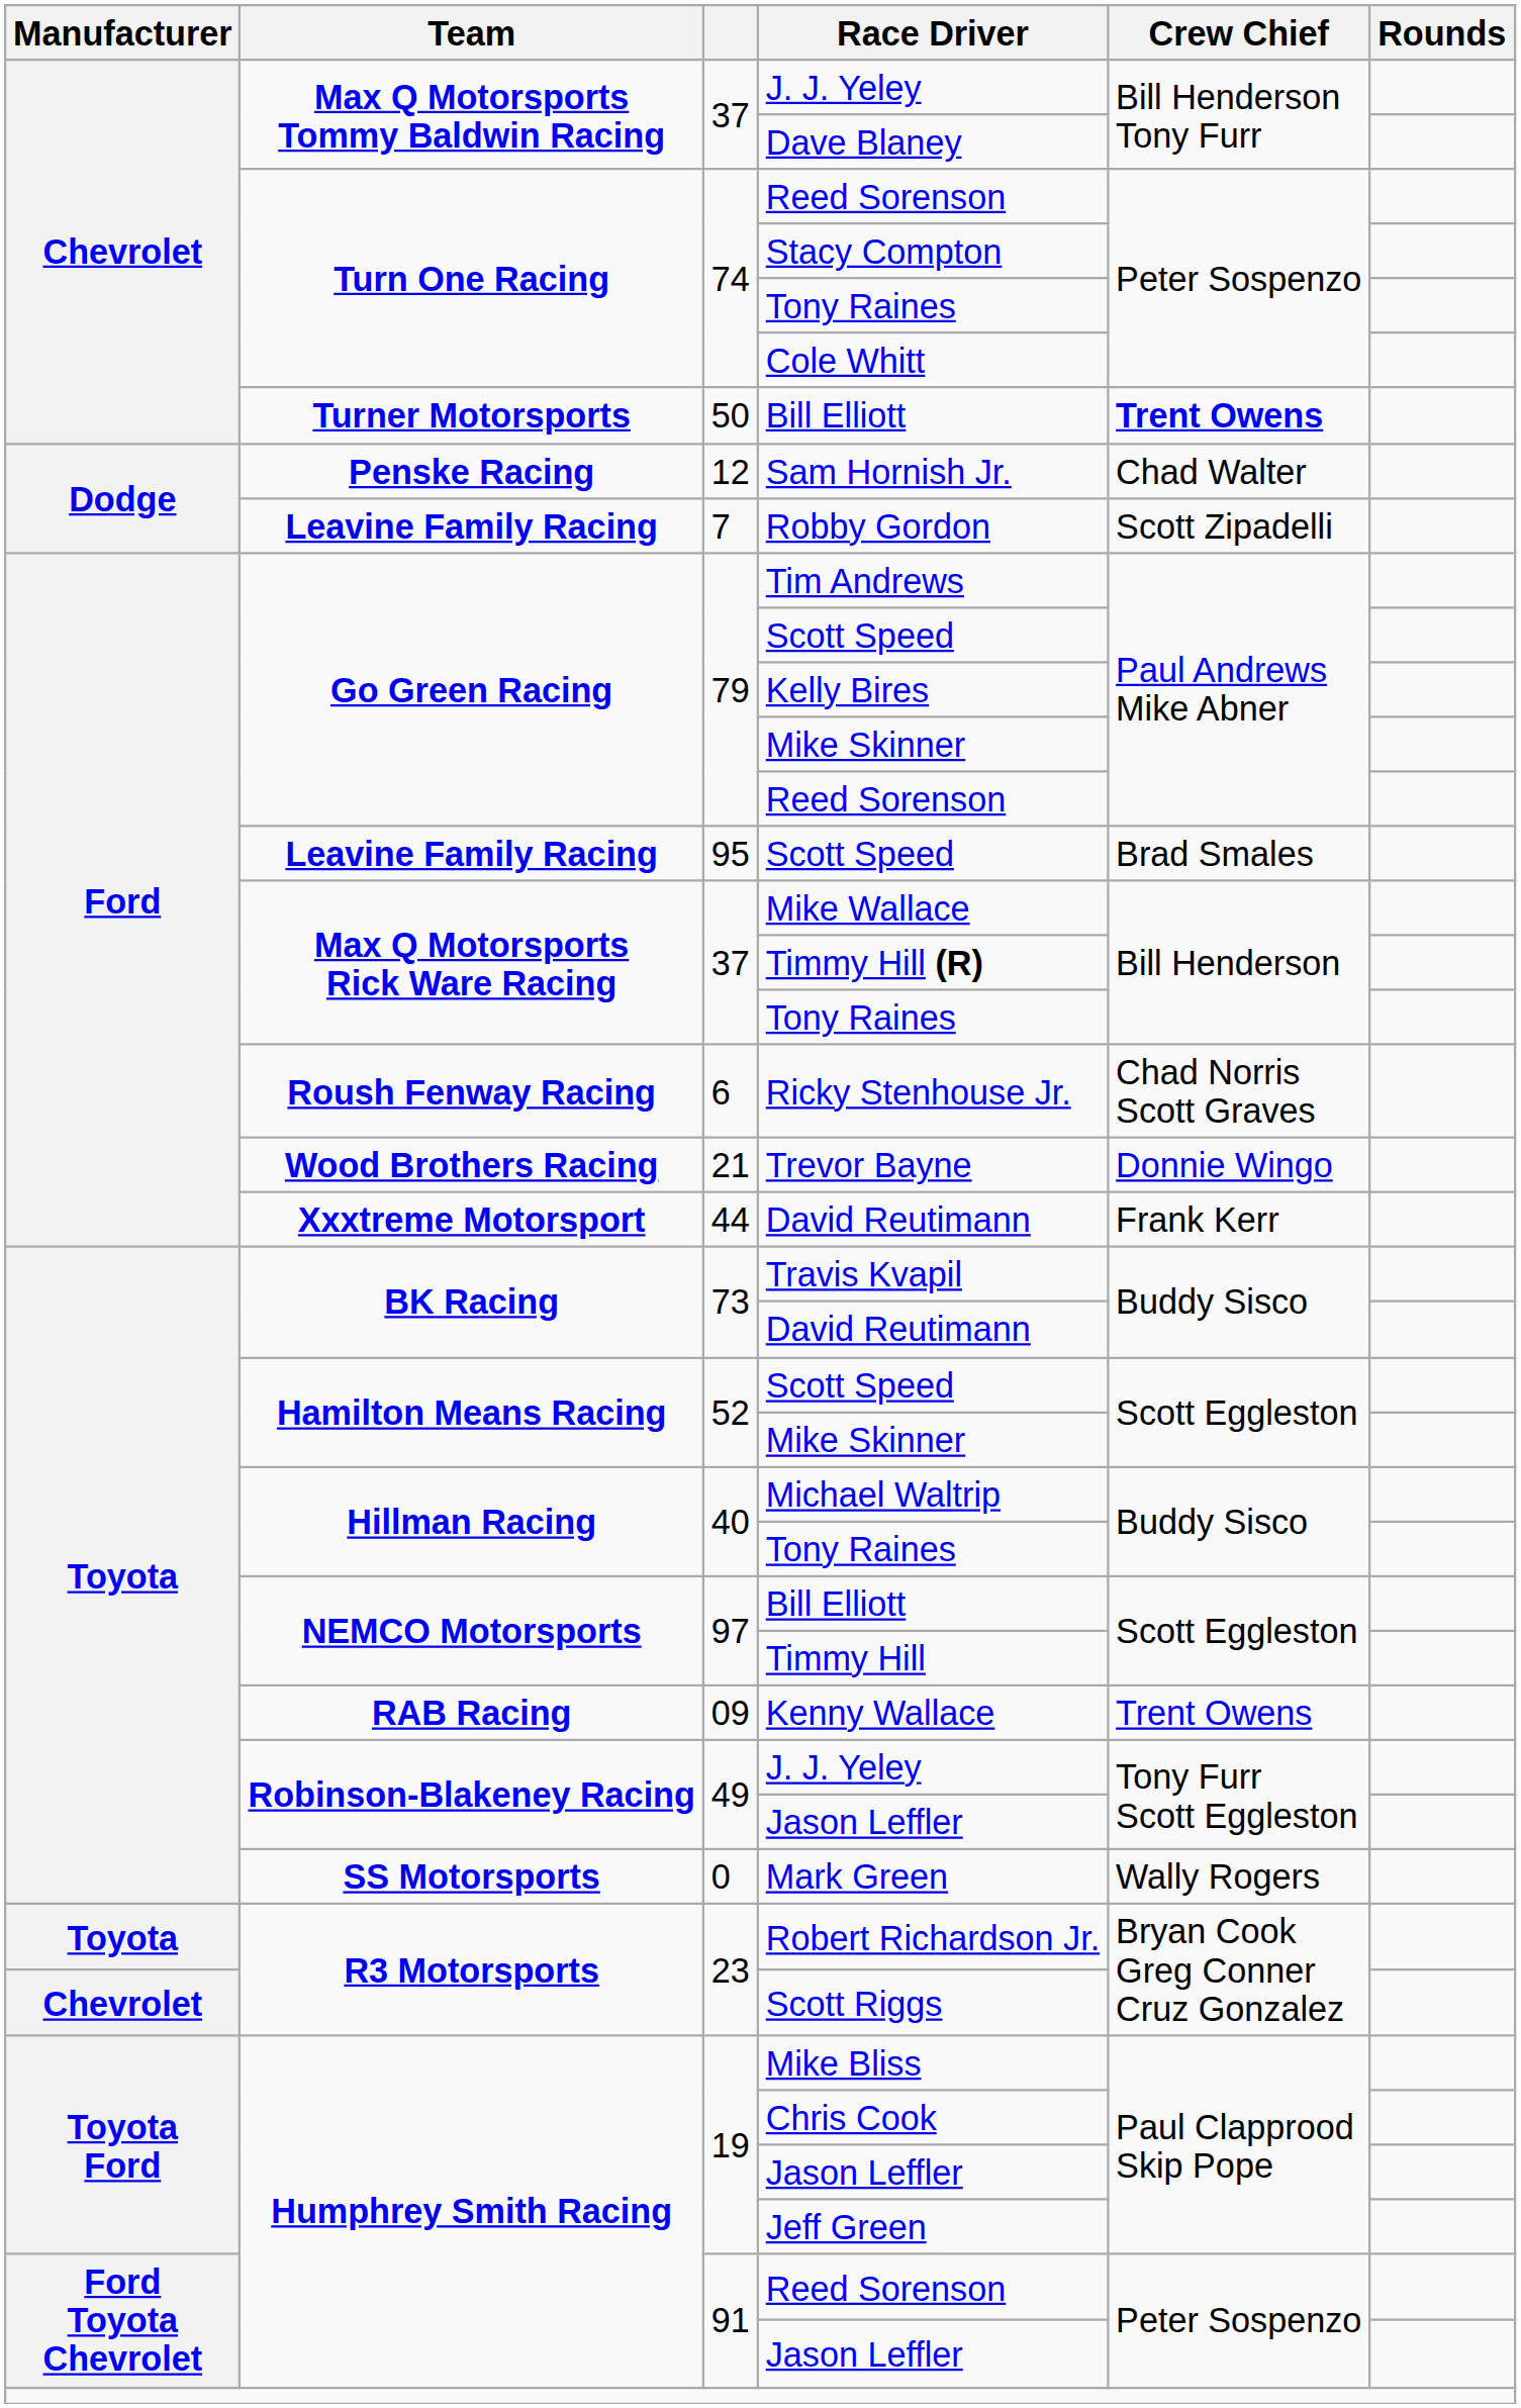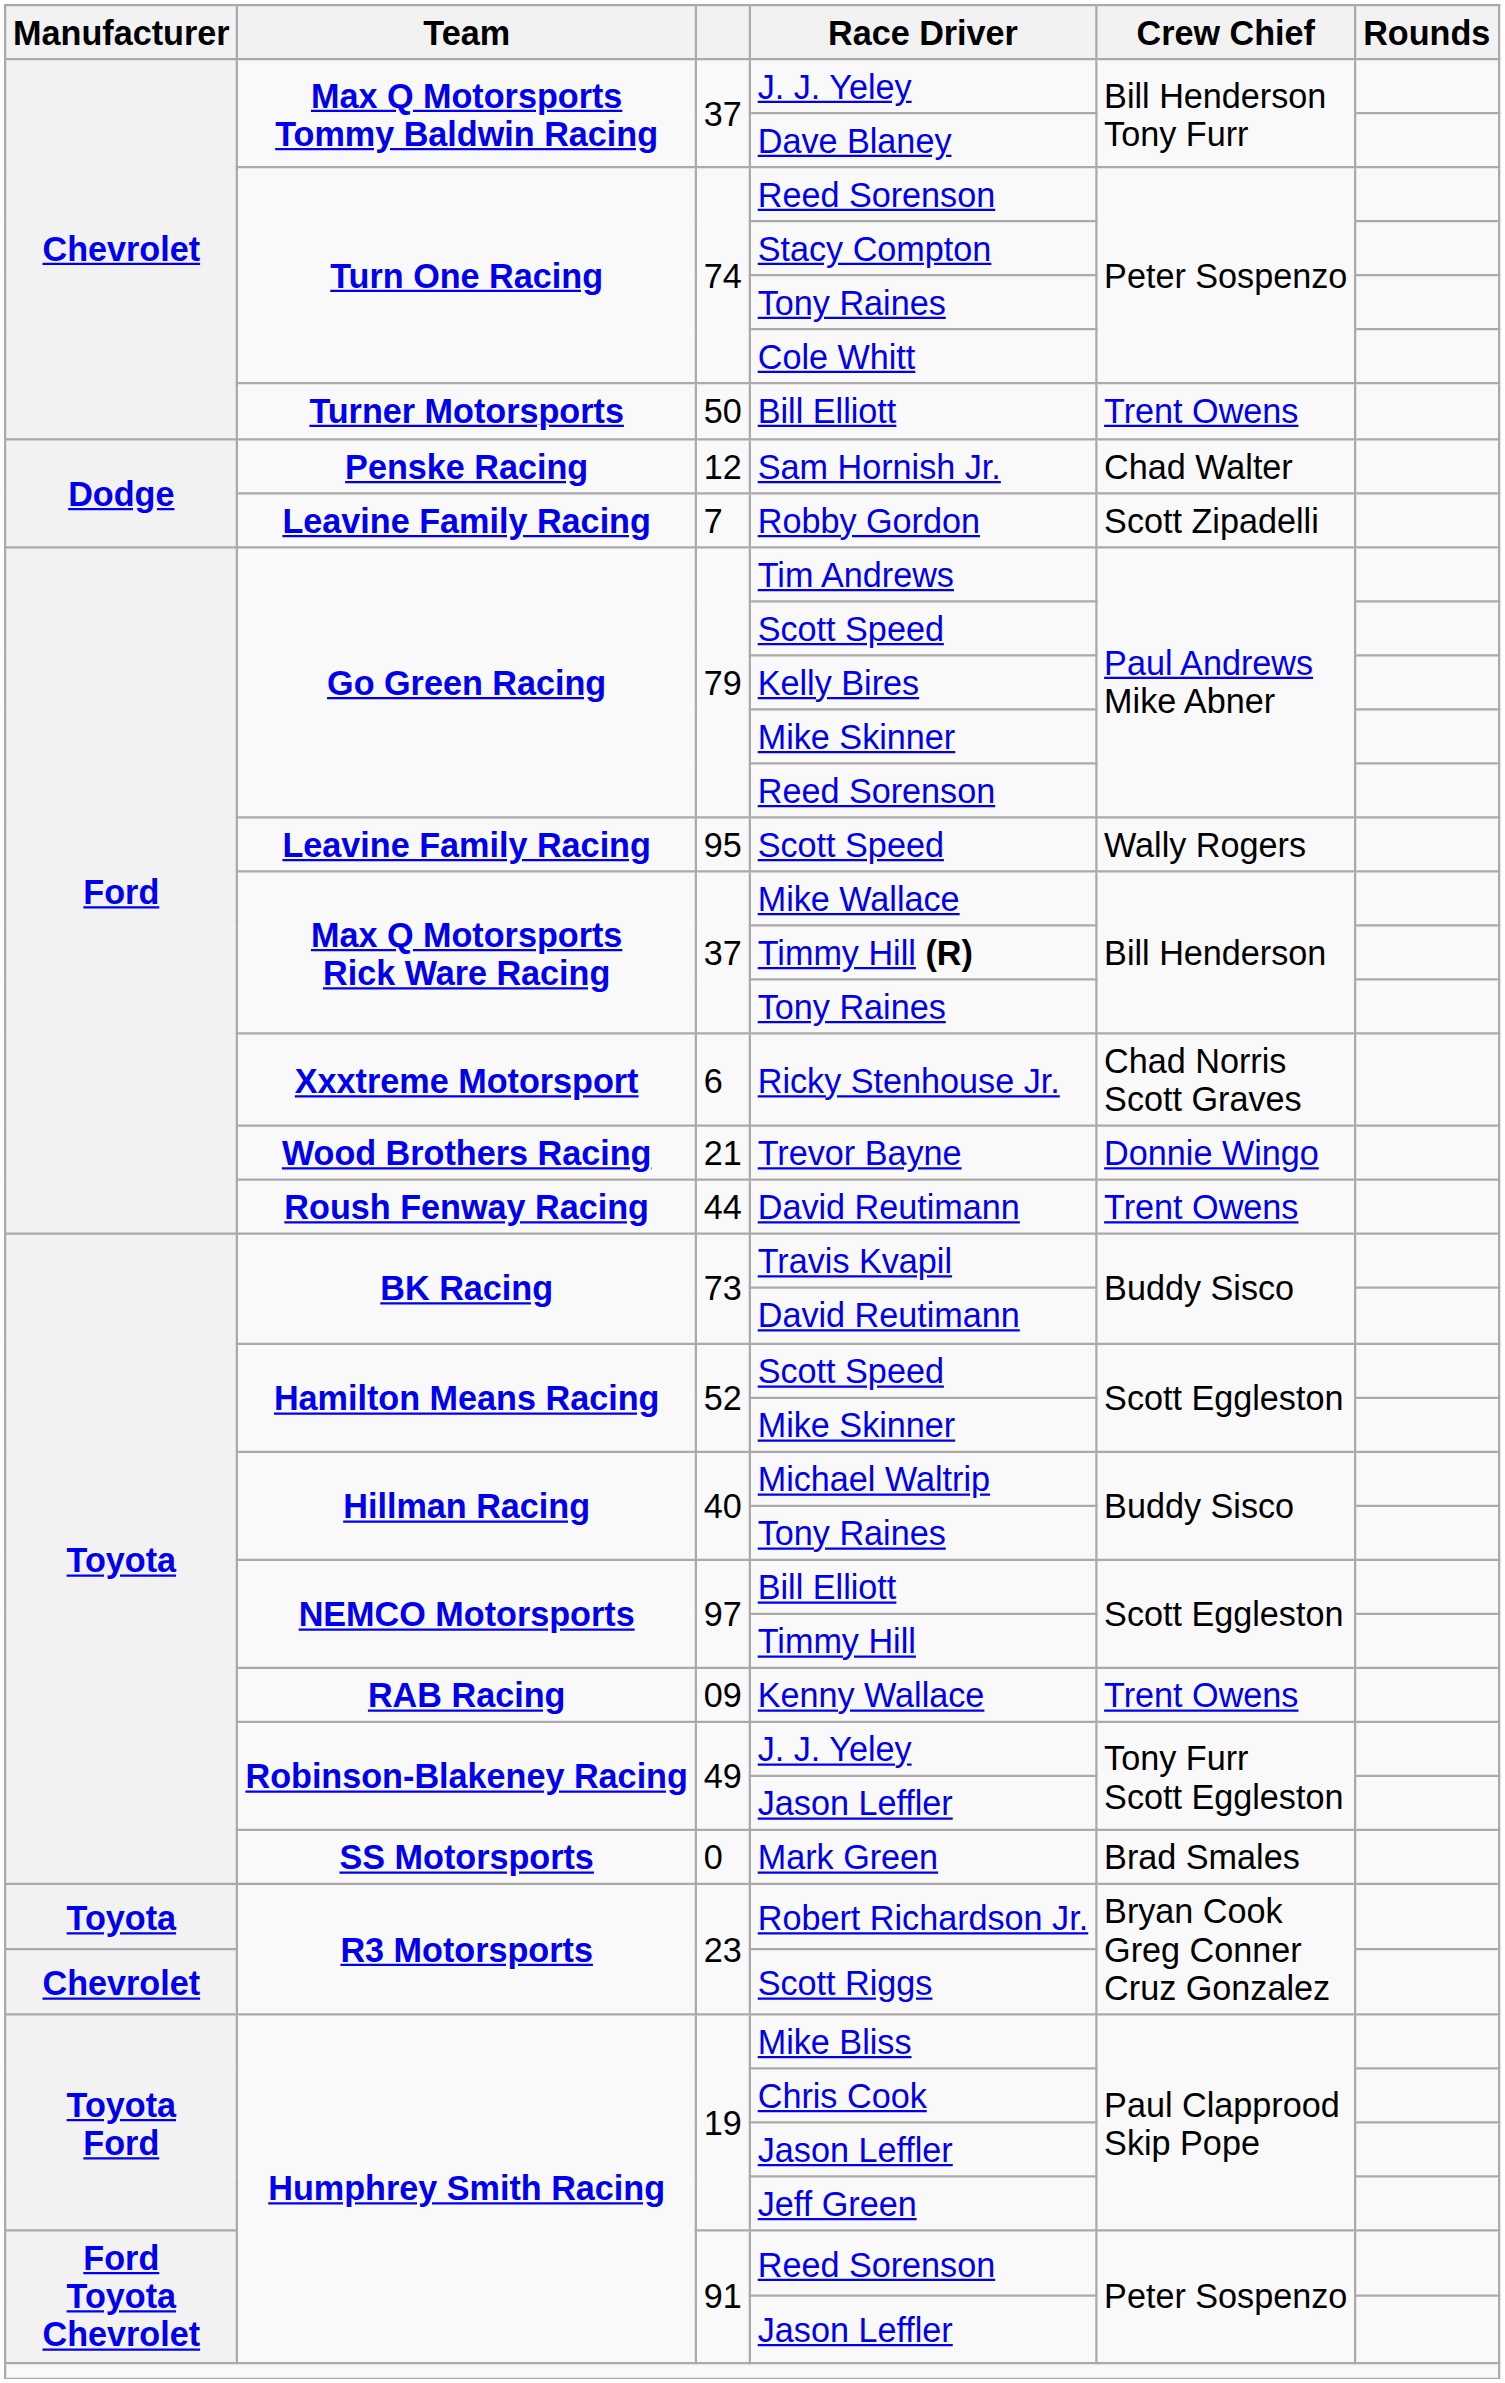50 / Bill Elliott | Crew Chief: bold -> normal
95 / Scott Speed | Crew Chief: Brad Smales -> Wally Rogers
Ricky Stenhouse Jr. | Team: Roush Fenway Racing -> Xxxtreme Motorsport
44 / David Reutimann | Team: Xxxtreme Motorsport -> Roush Fenway Racing
44 / David Reutimann | Crew Chief: Frank Kerr -> Trent Owens
Mark Green | Crew Chief: Wally Rogers -> Brad Smales
